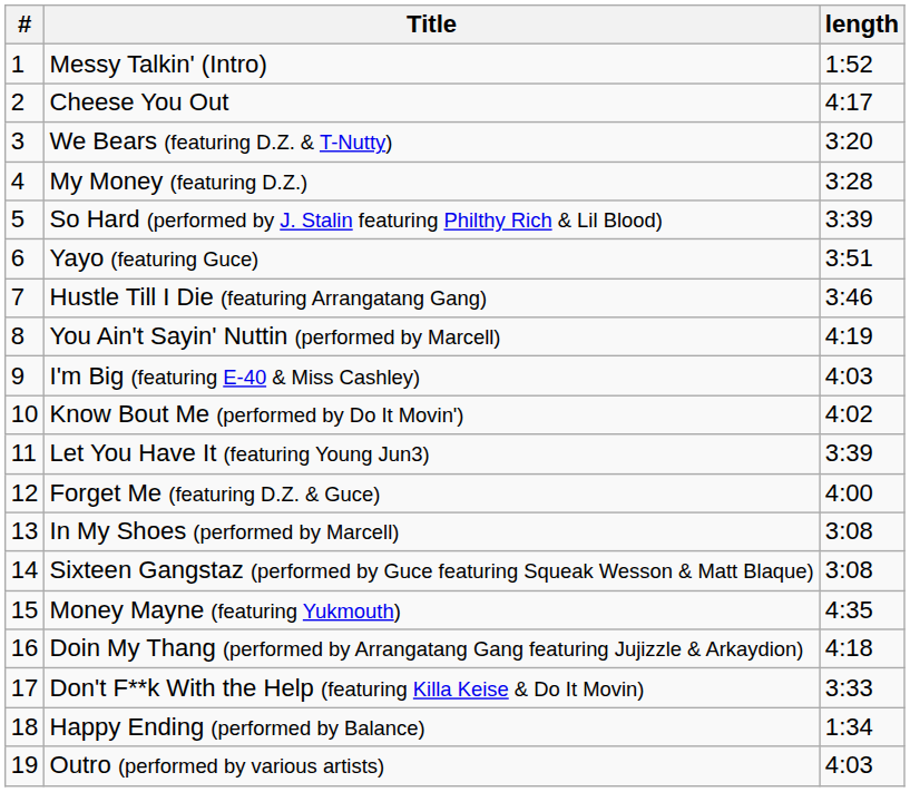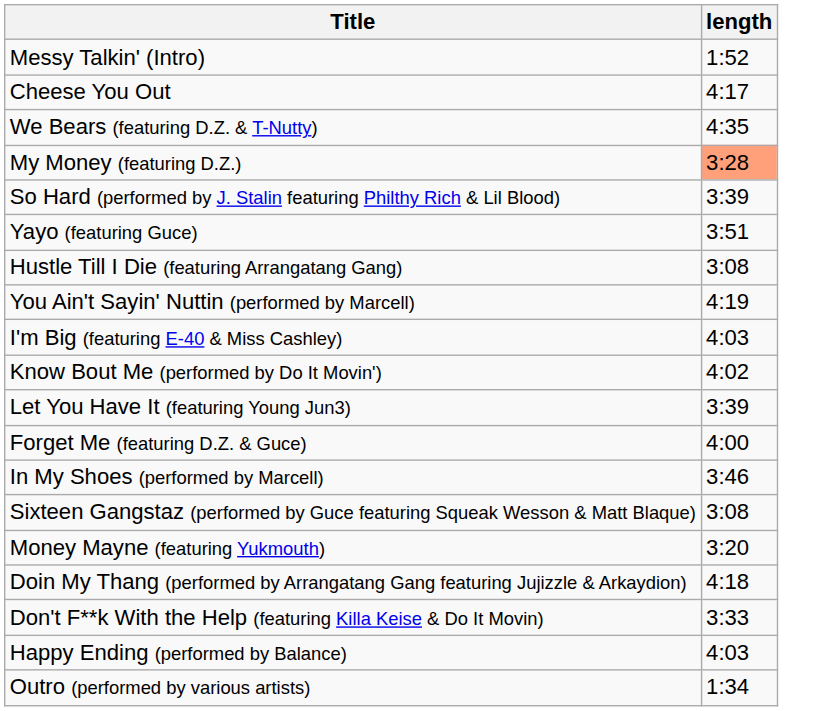- column: # | 1 | 2 | 3 | 4 | 5 | 6 | 7 | 8 | 9 | 10 | 11 | 12 | 13 | 14 | 15 | 16 | 17 | 18 | 19
We Bears (featuring D.Z. & T-Nutty) | length: 3:20 -> 4:35
My Money (featuring D.Z.) | length: no background -> lightsalmon background
Hustle Till I Die (featuring Arrangatang Gang) | length: 3:46 -> 3:08
In My Shoes (performed by Marcell) | length: 3:08 -> 3:46
Money Mayne (featuring Yukmouth) | length: 4:35 -> 3:20
Happy Ending (performed by Balance) | length: 1:34 -> 4:03
Outro (performed by various artists) | length: 4:03 -> 1:34
